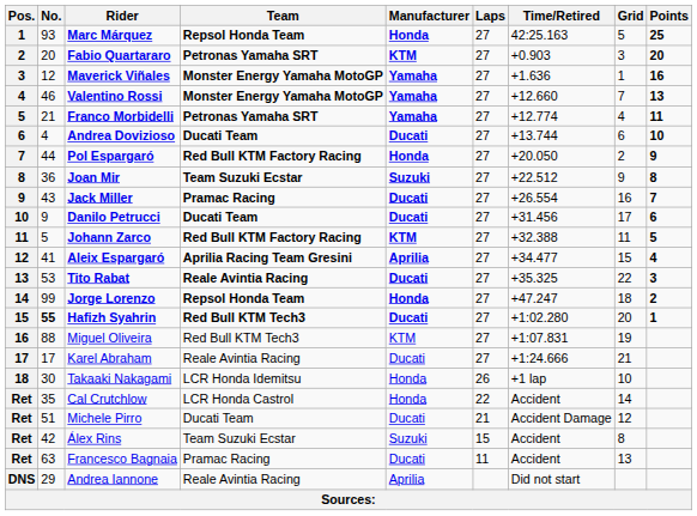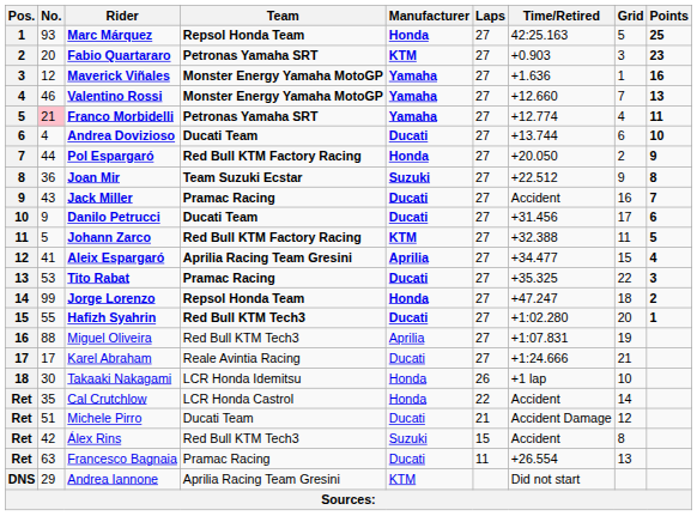Fabio Quartararo | Points: 20 -> 23
Franco Morbidelli | No.: no background -> pink background
Jack Miller | Time/Retired: +26.554 -> Accident
Tito Rabat | Team: Reale Avintia Racing -> Pramac Racing
Hafizh Syahrin | No.: bold -> normal
Miguel Oliveira | Manufacturer: KTM -> Aprilia
Álex Rins | Team: Team Suzuki Ecstar -> Red Bull KTM Tech3
Francesco Bagnaia | Time/Retired: Accident -> +26.554
Andrea Iannone | Team: Reale Avintia Racing -> Aprilia Racing Team Gresini
Andrea Iannone | Manufacturer: Aprilia -> KTM
